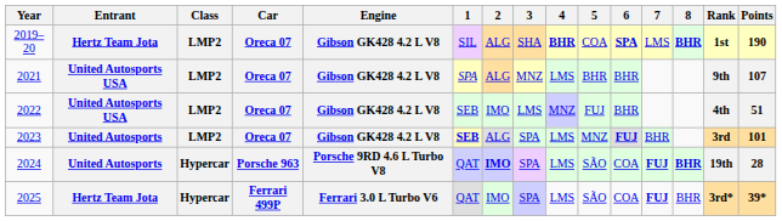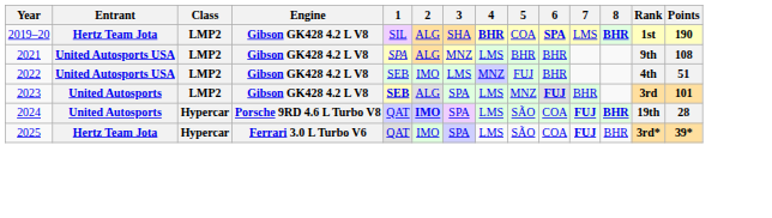- column: Car | Oreca 07 | Oreca 07 | Oreca 07 | Oreca 07 | Porsche 963 | Ferrari 499P
2021 | Points: 107 -> 108
